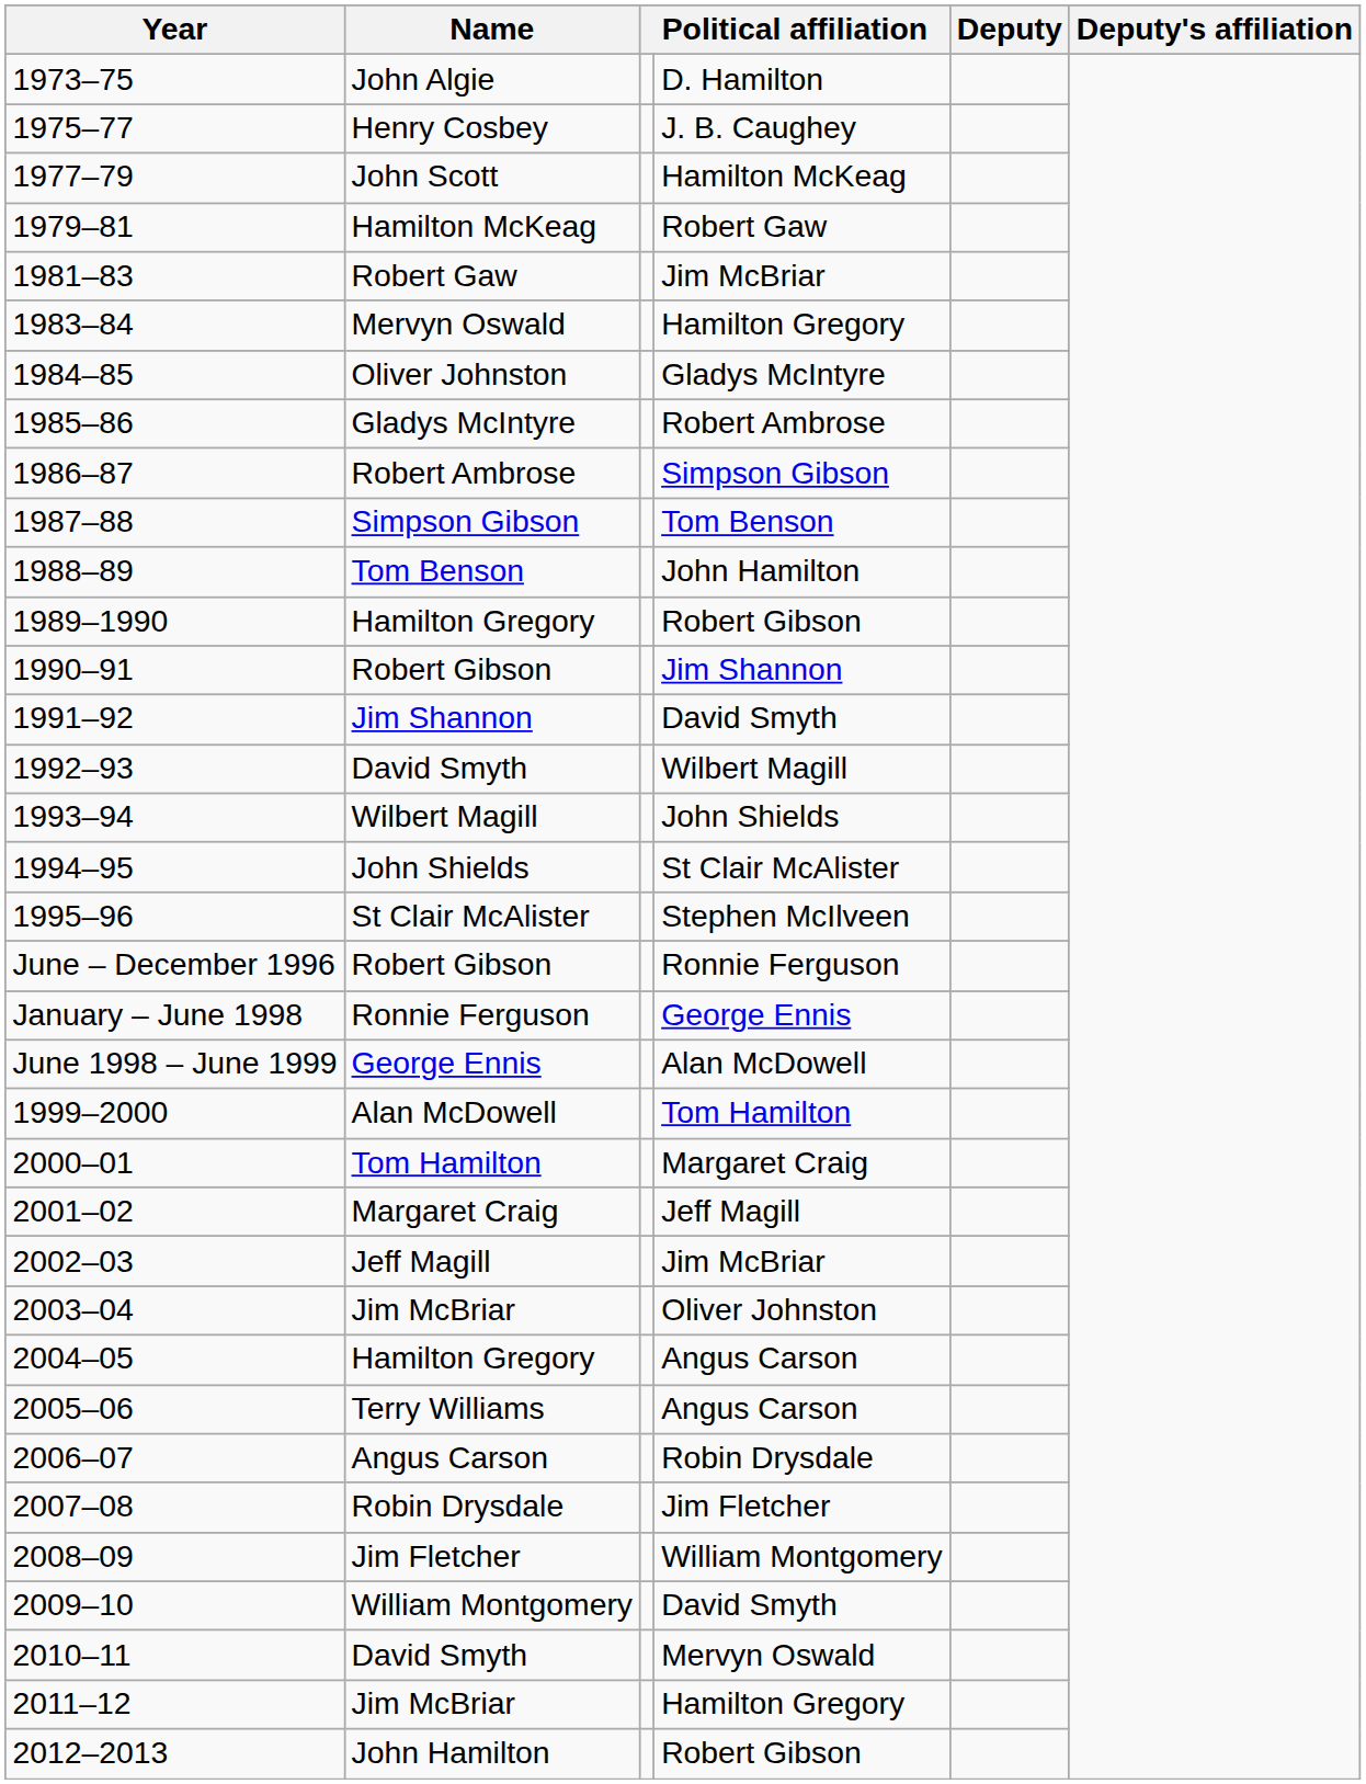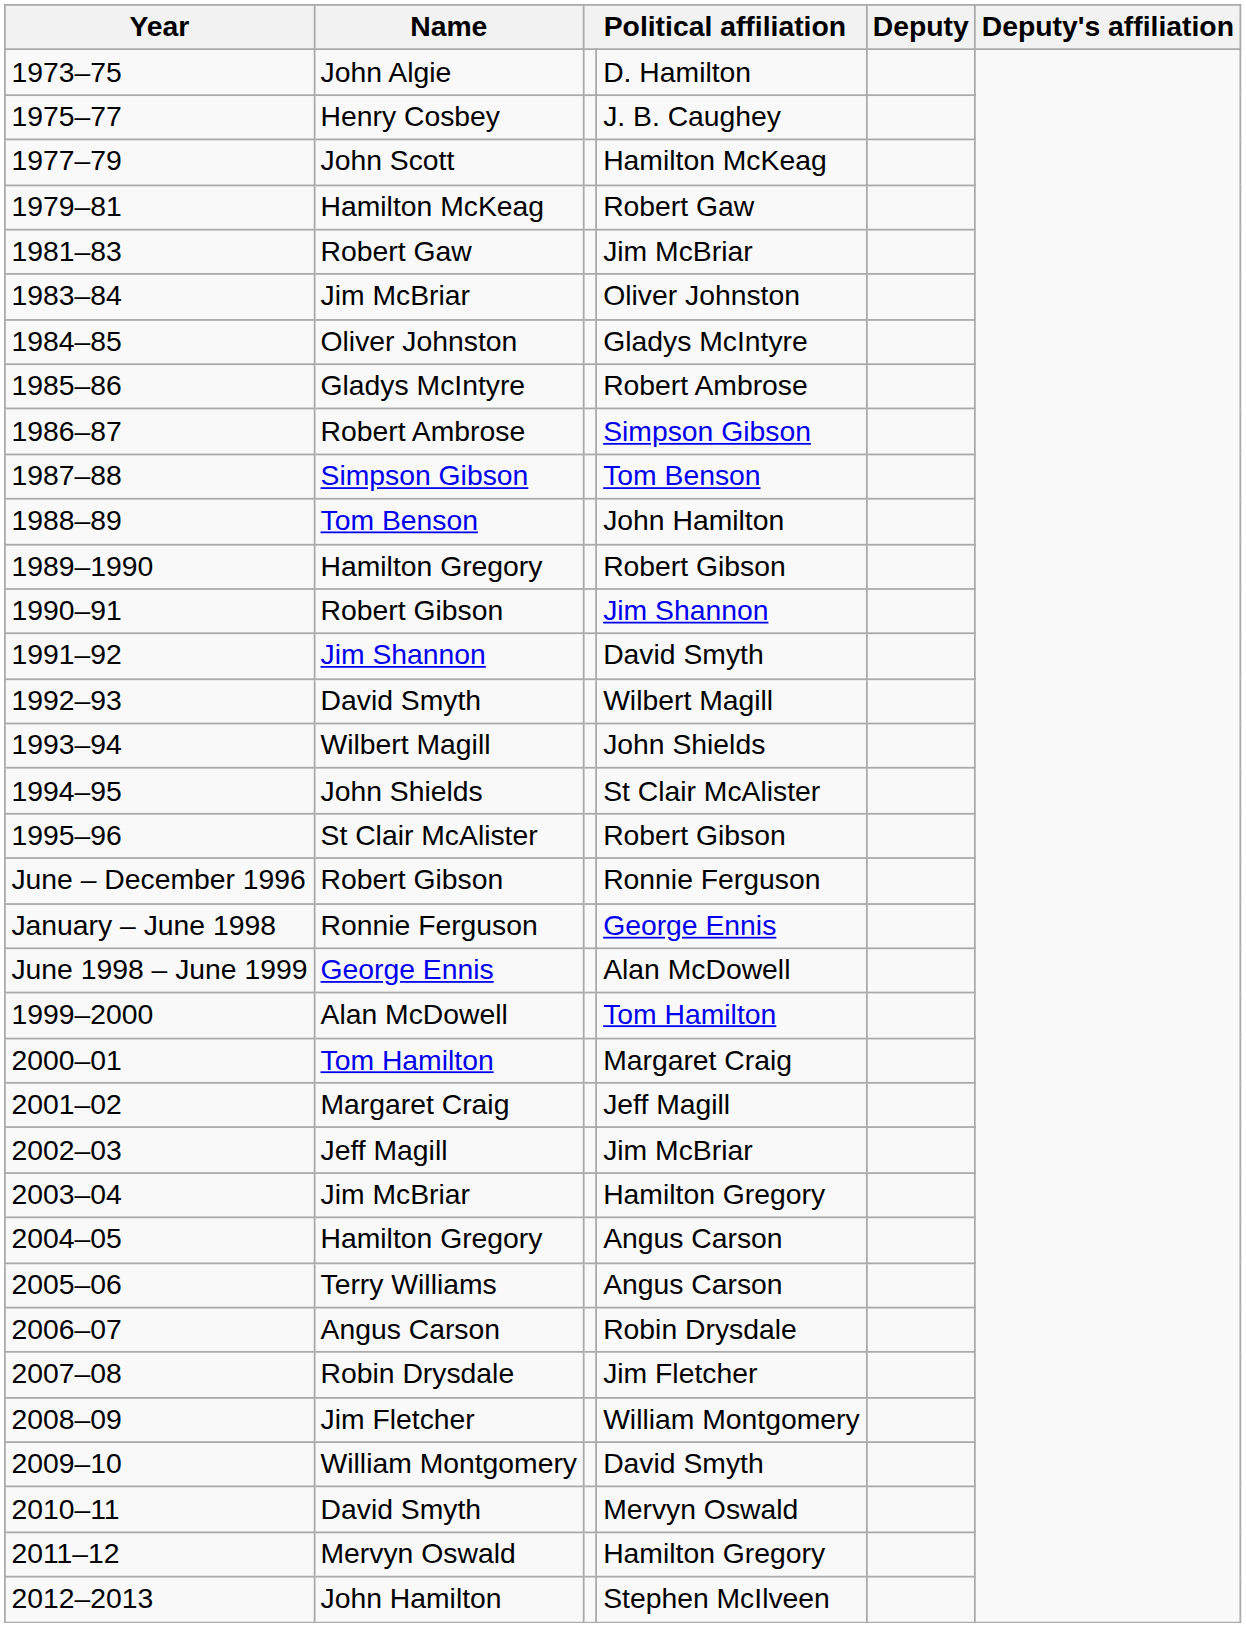1983–84 | Name: Mervyn Oswald -> Jim McBriar
1983–84 | column 4: Hamilton Gregory -> Oliver Johnston
1995–96 | column 4: Stephen McIlveen -> Robert Gibson
2003–04 | column 4: Oliver Johnston -> Hamilton Gregory
2011–12 | Name: Jim McBriar -> Mervyn Oswald
2012–2013 | column 4: Robert Gibson -> Stephen McIlveen
